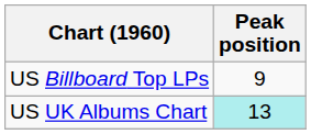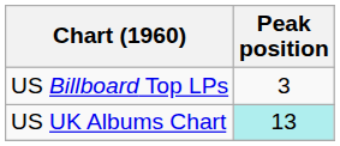US Billboard Top LPs | Peak position: 9 -> 3
